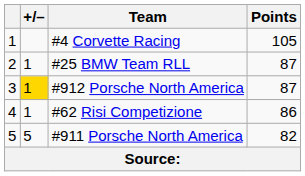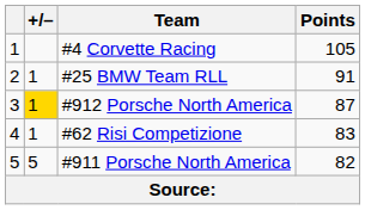#25 BMW Team RLL | Points: 87 -> 91
#62 Risi Competizione | Points: 86 -> 83
